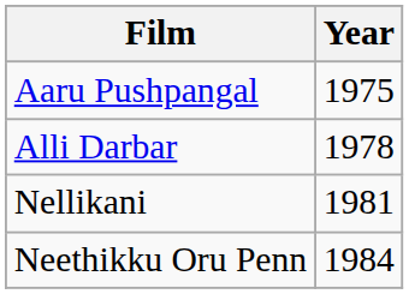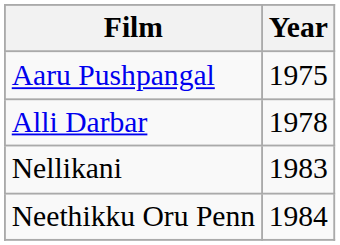Nellikani | Year: 1981 -> 1983
